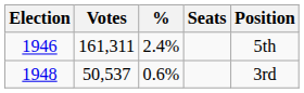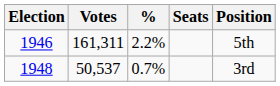1946 | %: 2.4% -> 2.2%
1948 | %: 0.6% -> 0.7%
